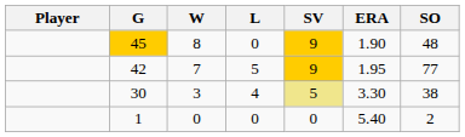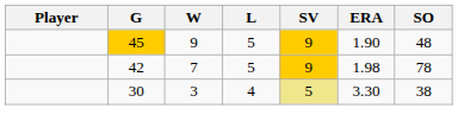45 | W: 8 -> 9
45 | L: 0 -> 5
42 | ERA: 1.95 -> 1.98
42 | SO: 77 -> 78
- row: 1 | 0 | 0 | 0 | 5.40 | 2
